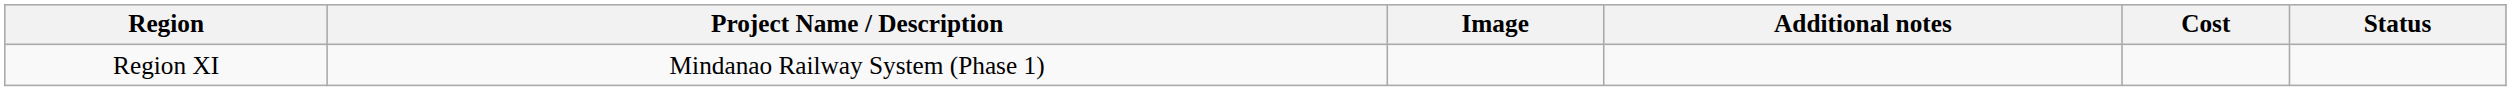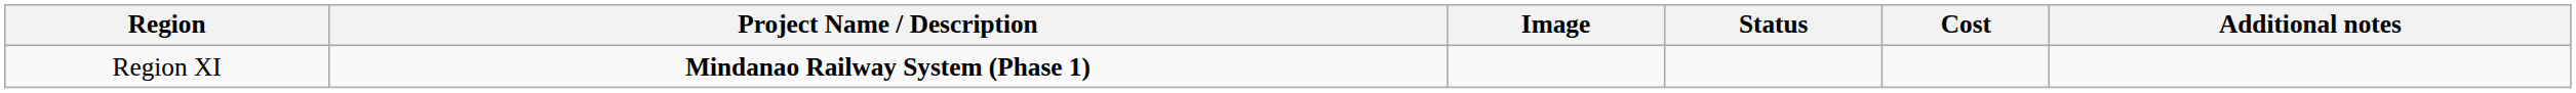columns swapped: Status <-> Additional notes
Region XI | Project Name / Description: normal -> bold
